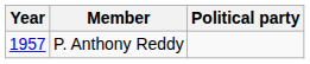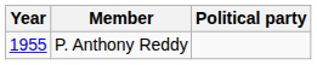P. Anthony Reddy | Year: 1957 -> 1955
